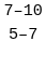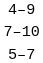+ row: 4–9
